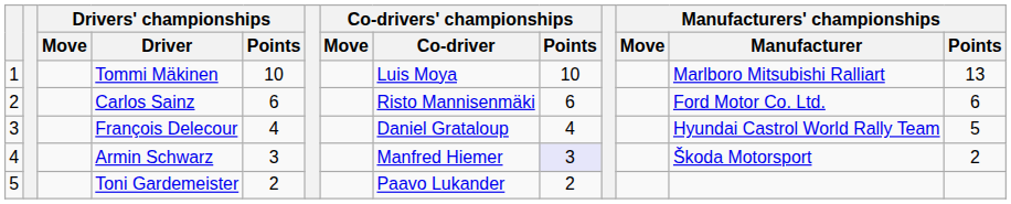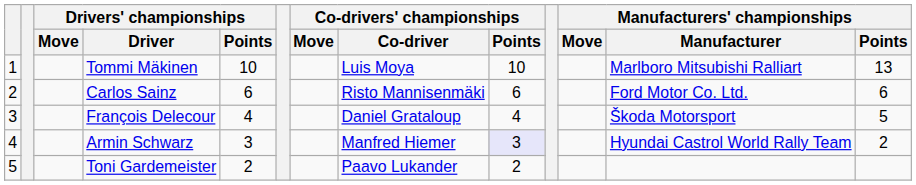François Delecour | Manufacturers' championships / Manufacturer: Hyundai Castrol World Rally Team -> Škoda Motorsport
Armin Schwarz | Manufacturers' championships / Manufacturer: Škoda Motorsport -> Hyundai Castrol World Rally Team
